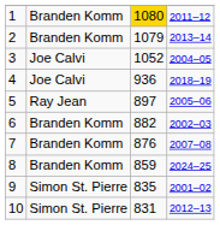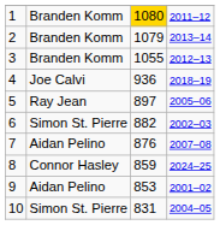3 | column 2: Joe Calvi -> Branden Komm
3 | column 3: 1052 -> 1055
3 | column 4: 2004–05 -> 2012–13
6 | column 2: Branden Komm -> Simon St. Pierre
7 | column 2: Branden Komm -> Aidan Pelino
8 | column 2: Branden Komm -> Connor Hasley
9 | column 2: Simon St. Pierre -> Aidan Pelino
9 | column 3: 835 -> 853
10 | column 4: 2012–13 -> 2004–05
